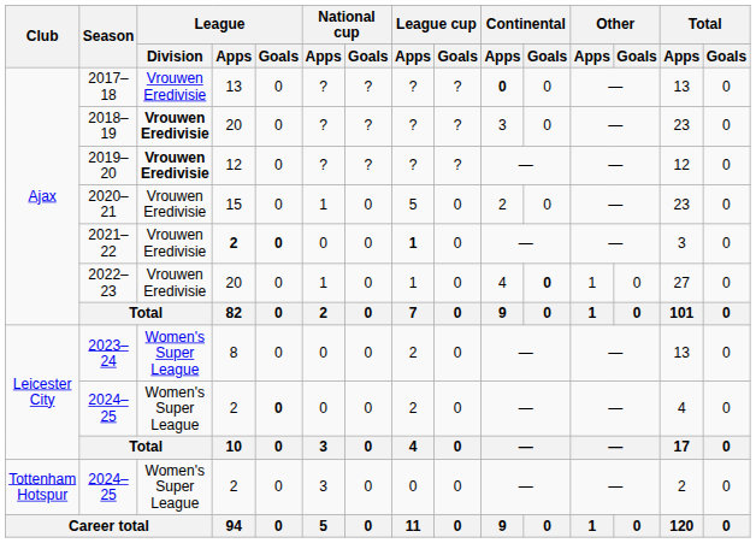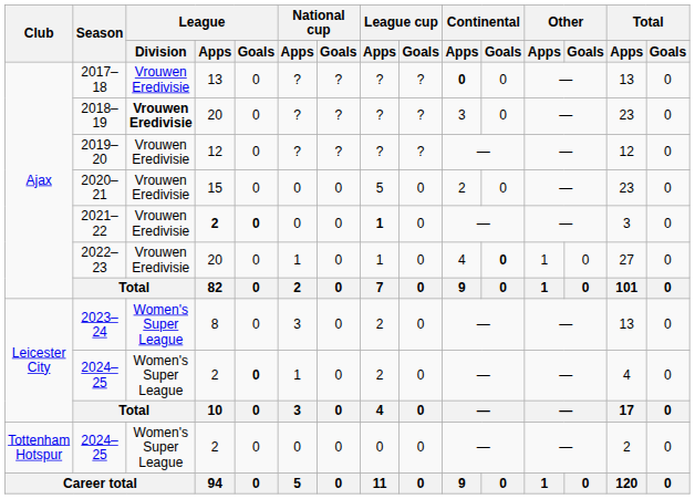2019–20 | League / Division: bold -> normal
2020–21 | National cup / Apps: 1 -> 0
2023–24 | National cup / Apps: 0 -> 3
Leicester City / 2024–25 | National cup / Apps: 0 -> 1
Tottenham Hotspur / 2024–25 | National cup / Apps: 3 -> 0
